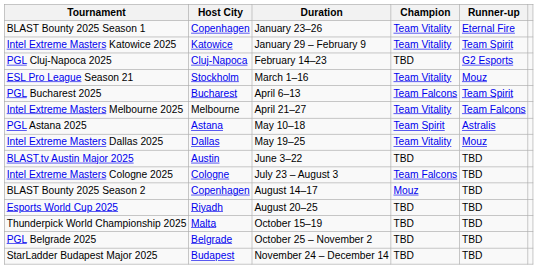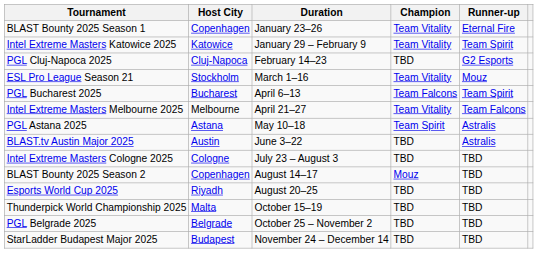- row: Intel Extreme Masters Dallas 2025 | Dallas | May 19–25 | Team Vitality | Mouz
BLAST.tv Austin Major 2025 | Runner-up: TBD -> Astralis
Intel Extreme Masters Cologne 2025 | Champion: Team Falcons -> TBD
